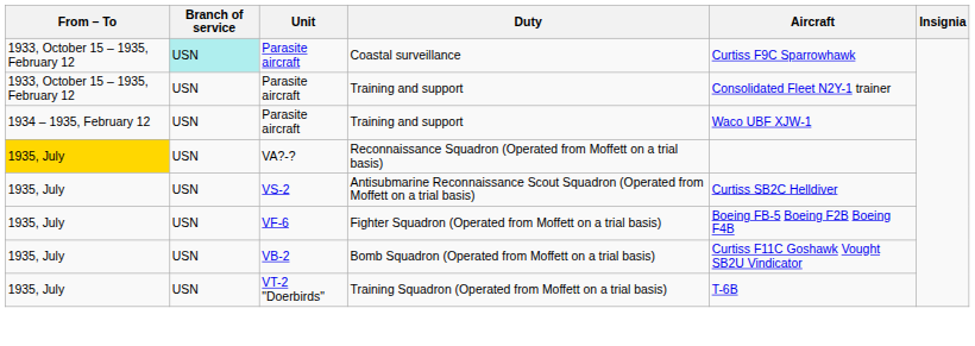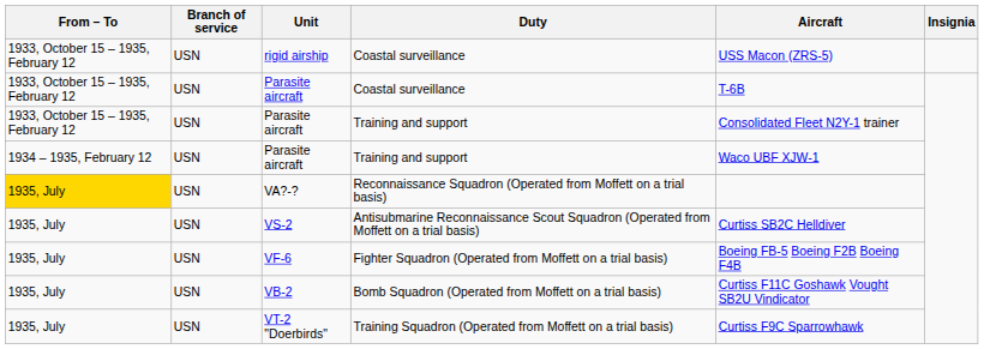+ row: 1933, October 15 – 1935, February 12 | USN | rigid airship | Coastal surveillance | USS Macon (ZRS-5)
Parasite aircraft / Coastal surveillance | Branch of service: paleturquoise background -> no background
Parasite aircraft / Coastal surveillance | Aircraft: Curtiss F9C Sparrowhawk -> T-6B
VT-2 "Doerbirds" | Aircraft: T-6B -> Curtiss F9C Sparrowhawk
